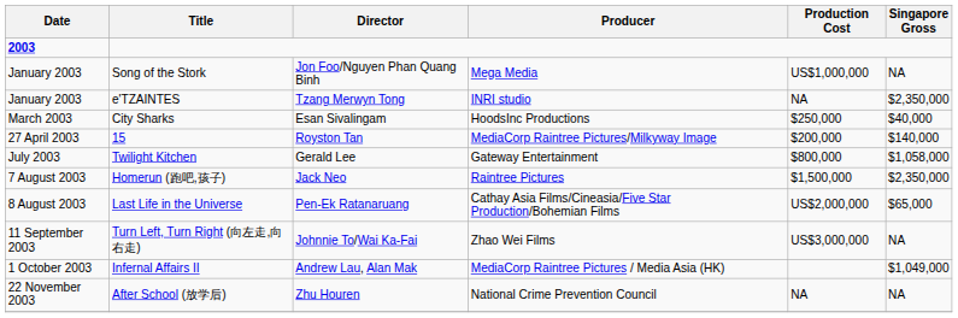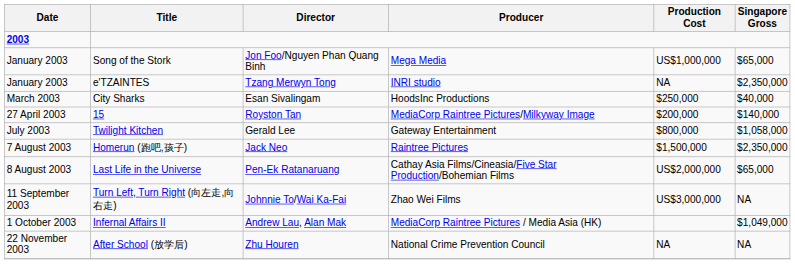Song of the Stork | Singapore Gross: NA -> $65,000
